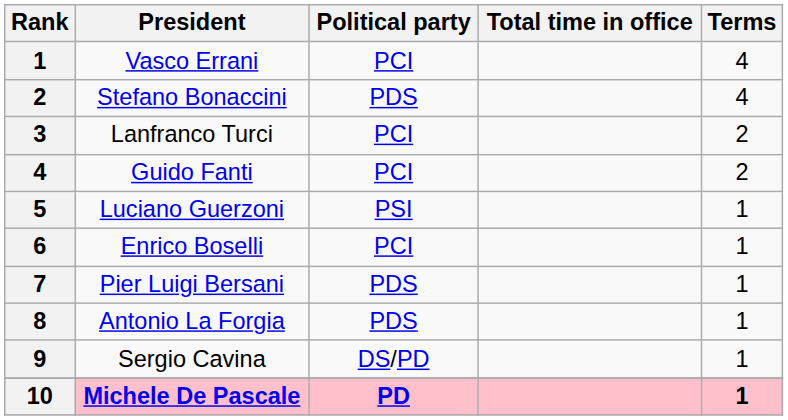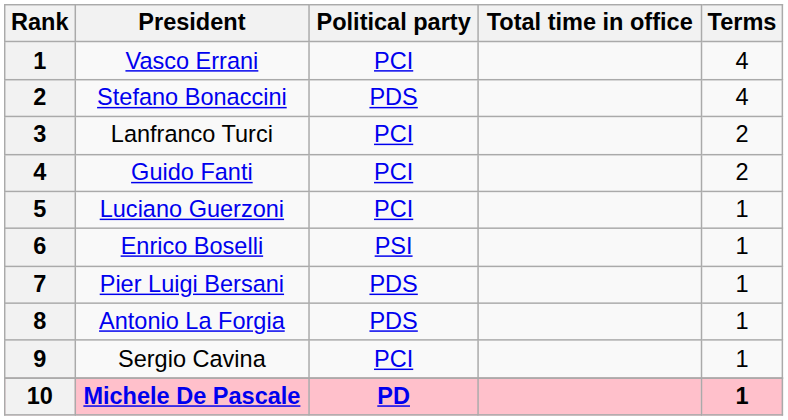Luciano Guerzoni | Political party: PSI -> PCI
Enrico Boselli | Political party: PCI -> PSI
Sergio Cavina | Political party: DS/PD -> PCI
